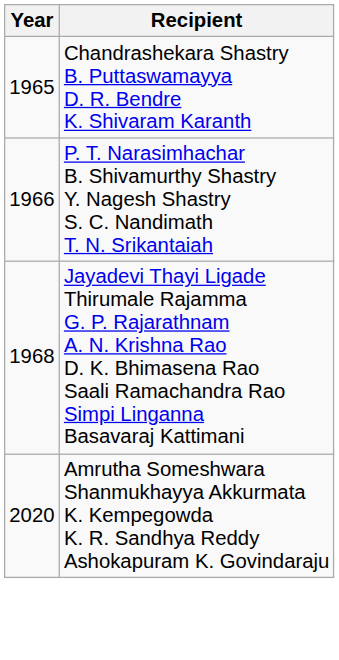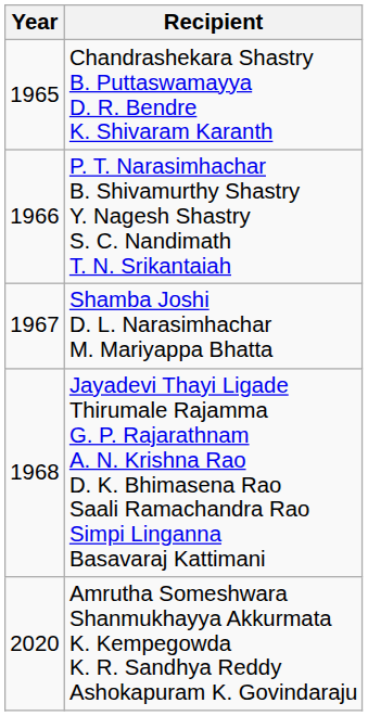+ row: 1967 | Shamba Joshi D. L. Narasimhachar M. Mariyappa Bhatta
